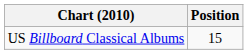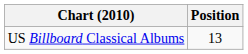US Billboard Classical Albums | Position: 15 -> 13
